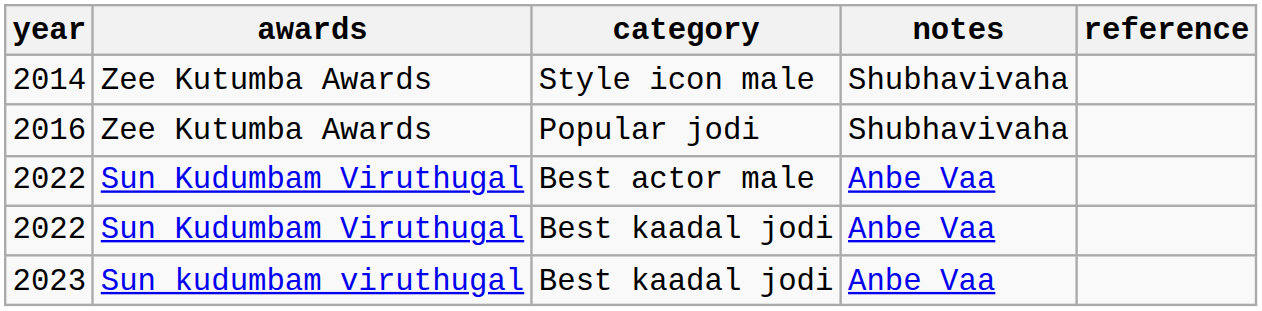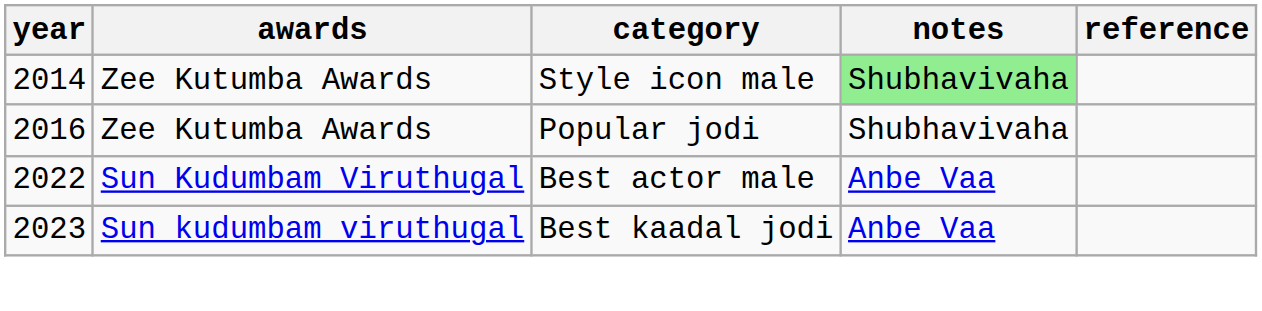2014 | notes: no background -> lightgreen background
- row: 2022 | Sun Kudumbam Viruthugal | Best kaadal jodi | Anbe Vaa
